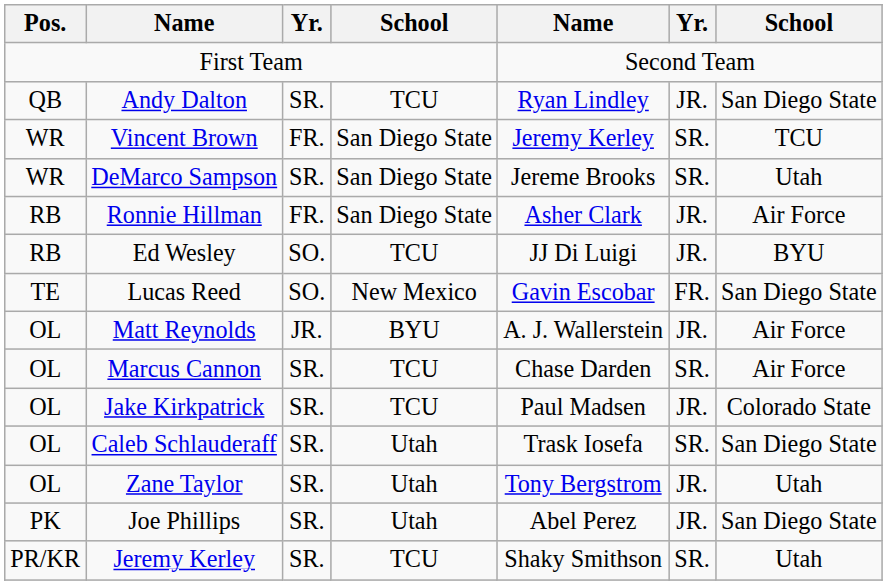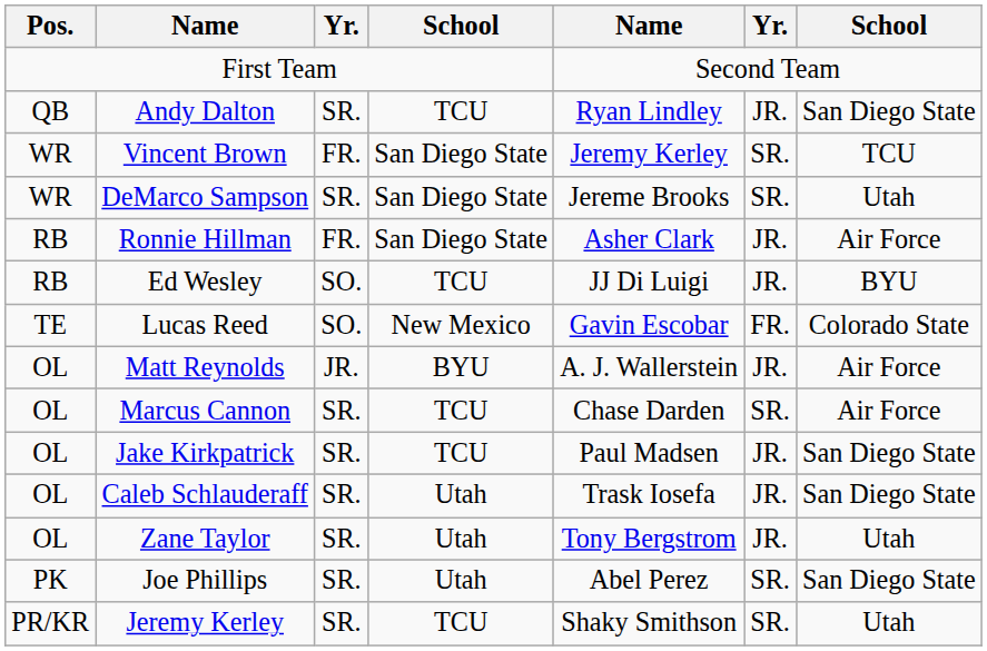Lucas Reed | column 7: San Diego State -> Colorado State
Jake Kirkpatrick | column 7: Colorado State -> San Diego State
Caleb Schlauderaff | column 6: SR. -> JR.
Joe Phillips | column 6: JR. -> SR.
